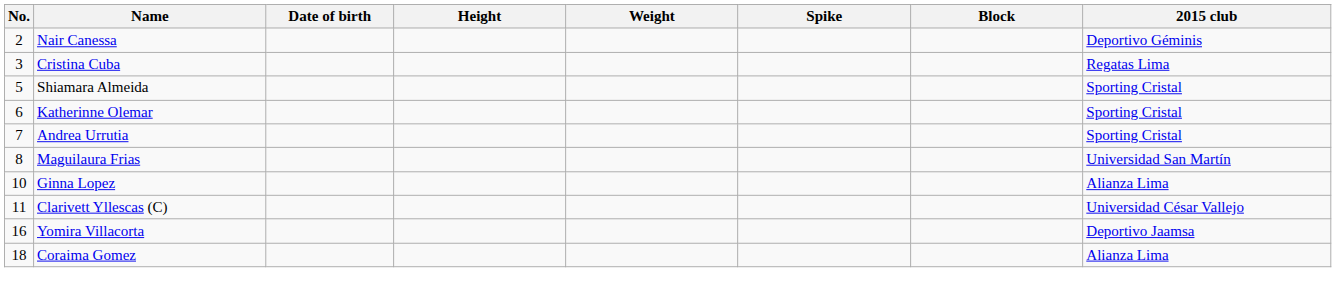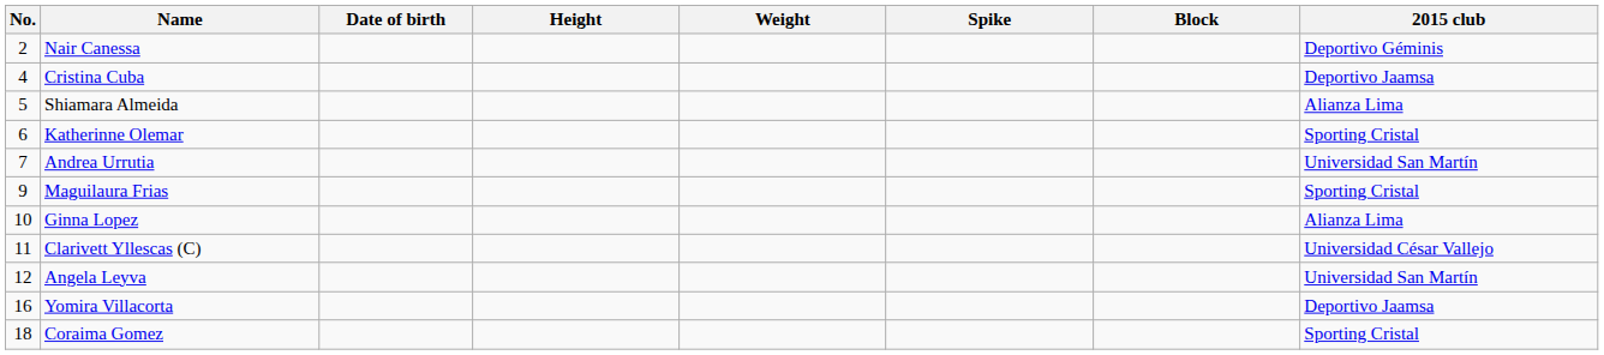Cristina Cuba | No.: 3 -> 4
Cristina Cuba | 2015 club: Regatas Lima -> Deportivo Jaamsa
Shiamara Almeida | 2015 club: Sporting Cristal -> Alianza Lima
Andrea Urrutia | 2015 club: Sporting Cristal -> Universidad San Martín
Maguilaura Frias | No.: 8 -> 9
Maguilaura Frias | 2015 club: Universidad San Martín -> Sporting Cristal
+ row: 12 | Angela Leyva | Universidad San Martín
Coraima Gomez | 2015 club: Alianza Lima -> Sporting Cristal
